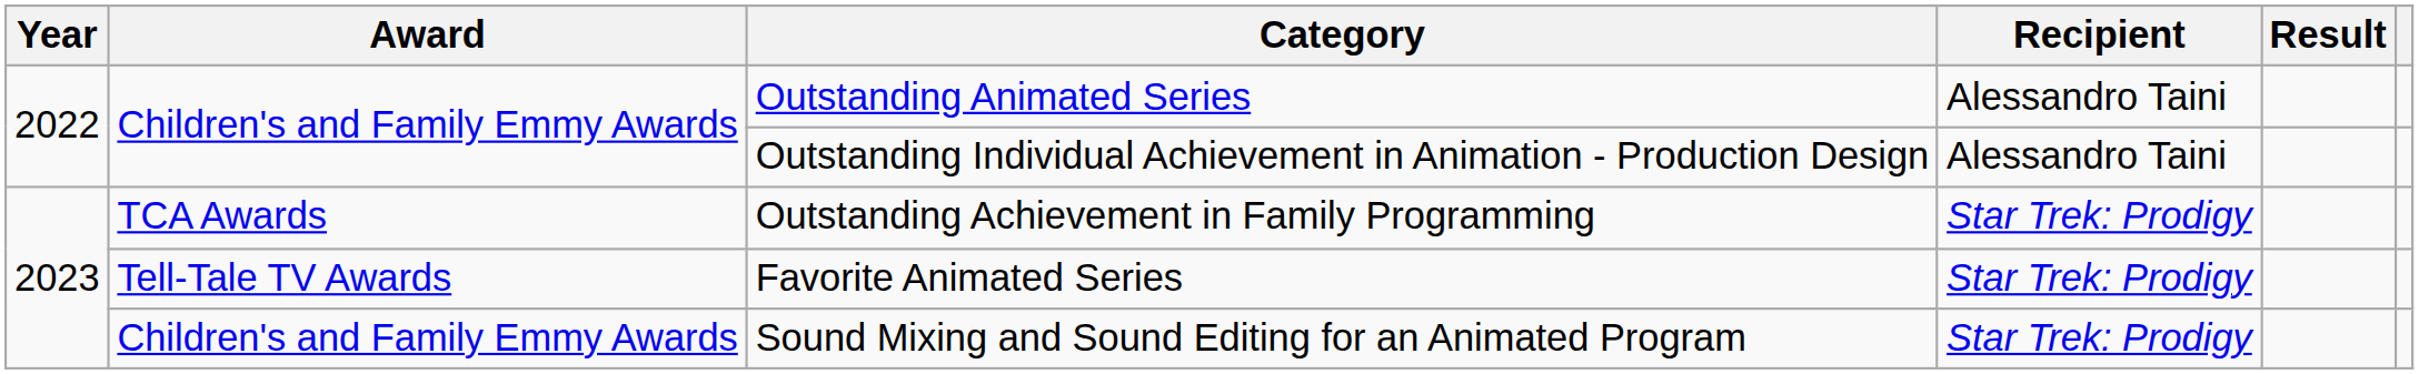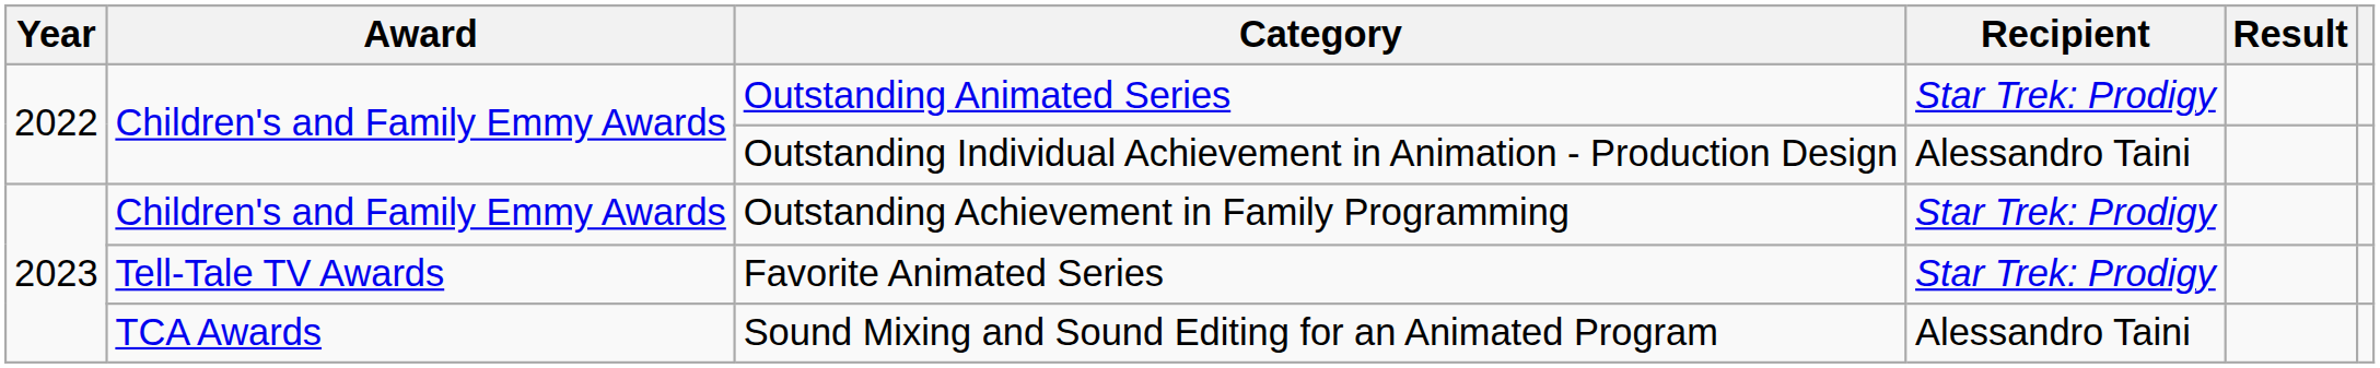Outstanding Animated Series | Recipient: Alessandro Taini -> Star Trek: Prodigy
Outstanding Achievement in Family Programming | Award: TCA Awards -> Children's and Family Emmy Awards
Sound Mixing and Sound Editing for an Animated Program | Award: Children's and Family Emmy Awards -> TCA Awards
Sound Mixing and Sound Editing for an Animated Program | Recipient: Star Trek: Prodigy -> Alessandro Taini
